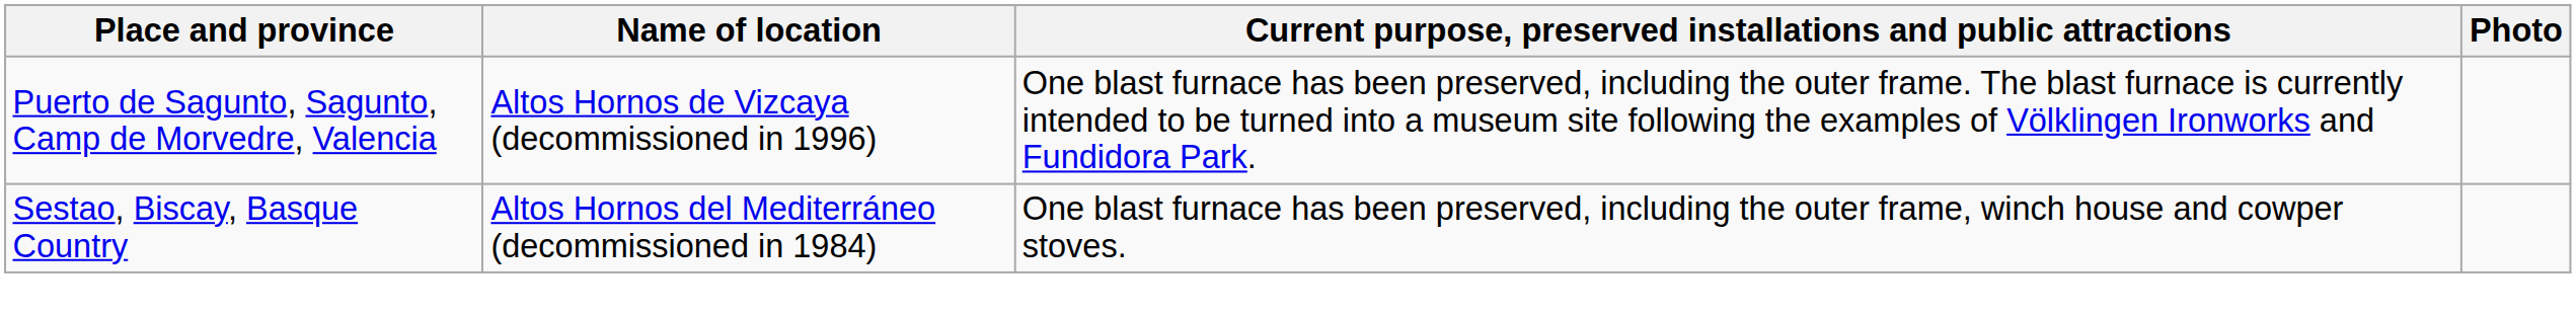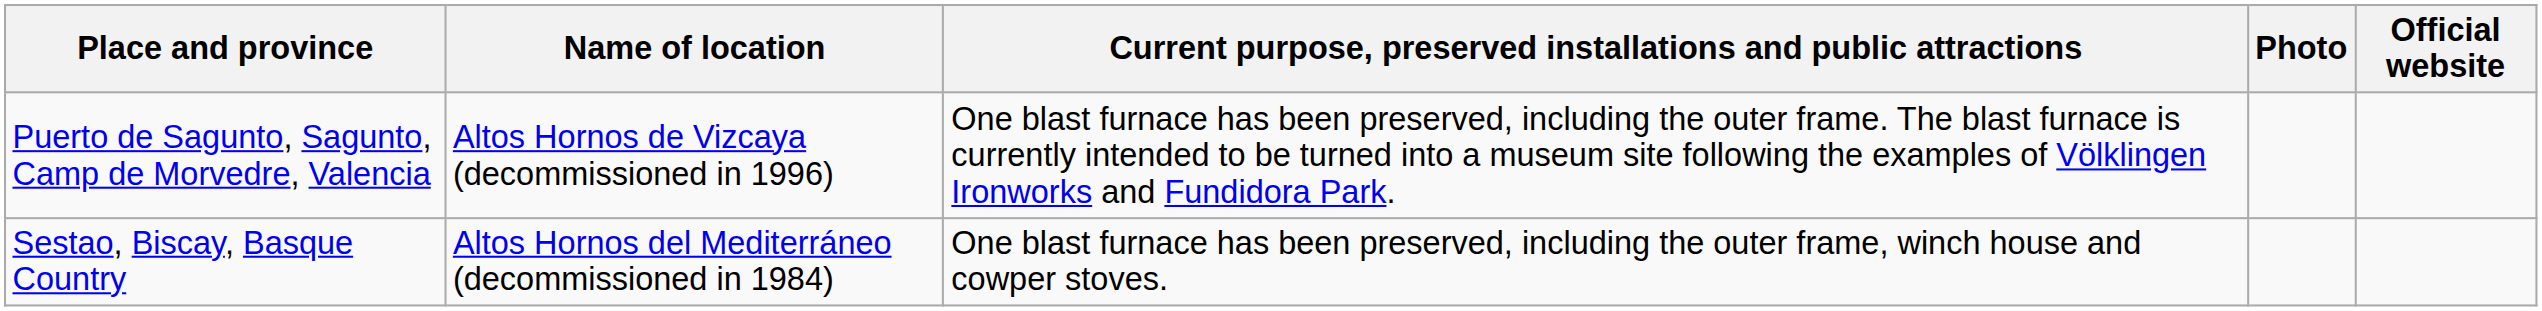+ column: Official website
